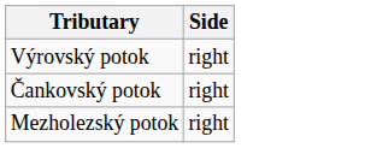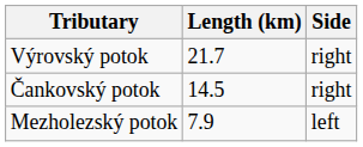+ column: Length (km) | 21.7 | 14.5 | 7.9
Mezholezský potok | Side: right -> left
